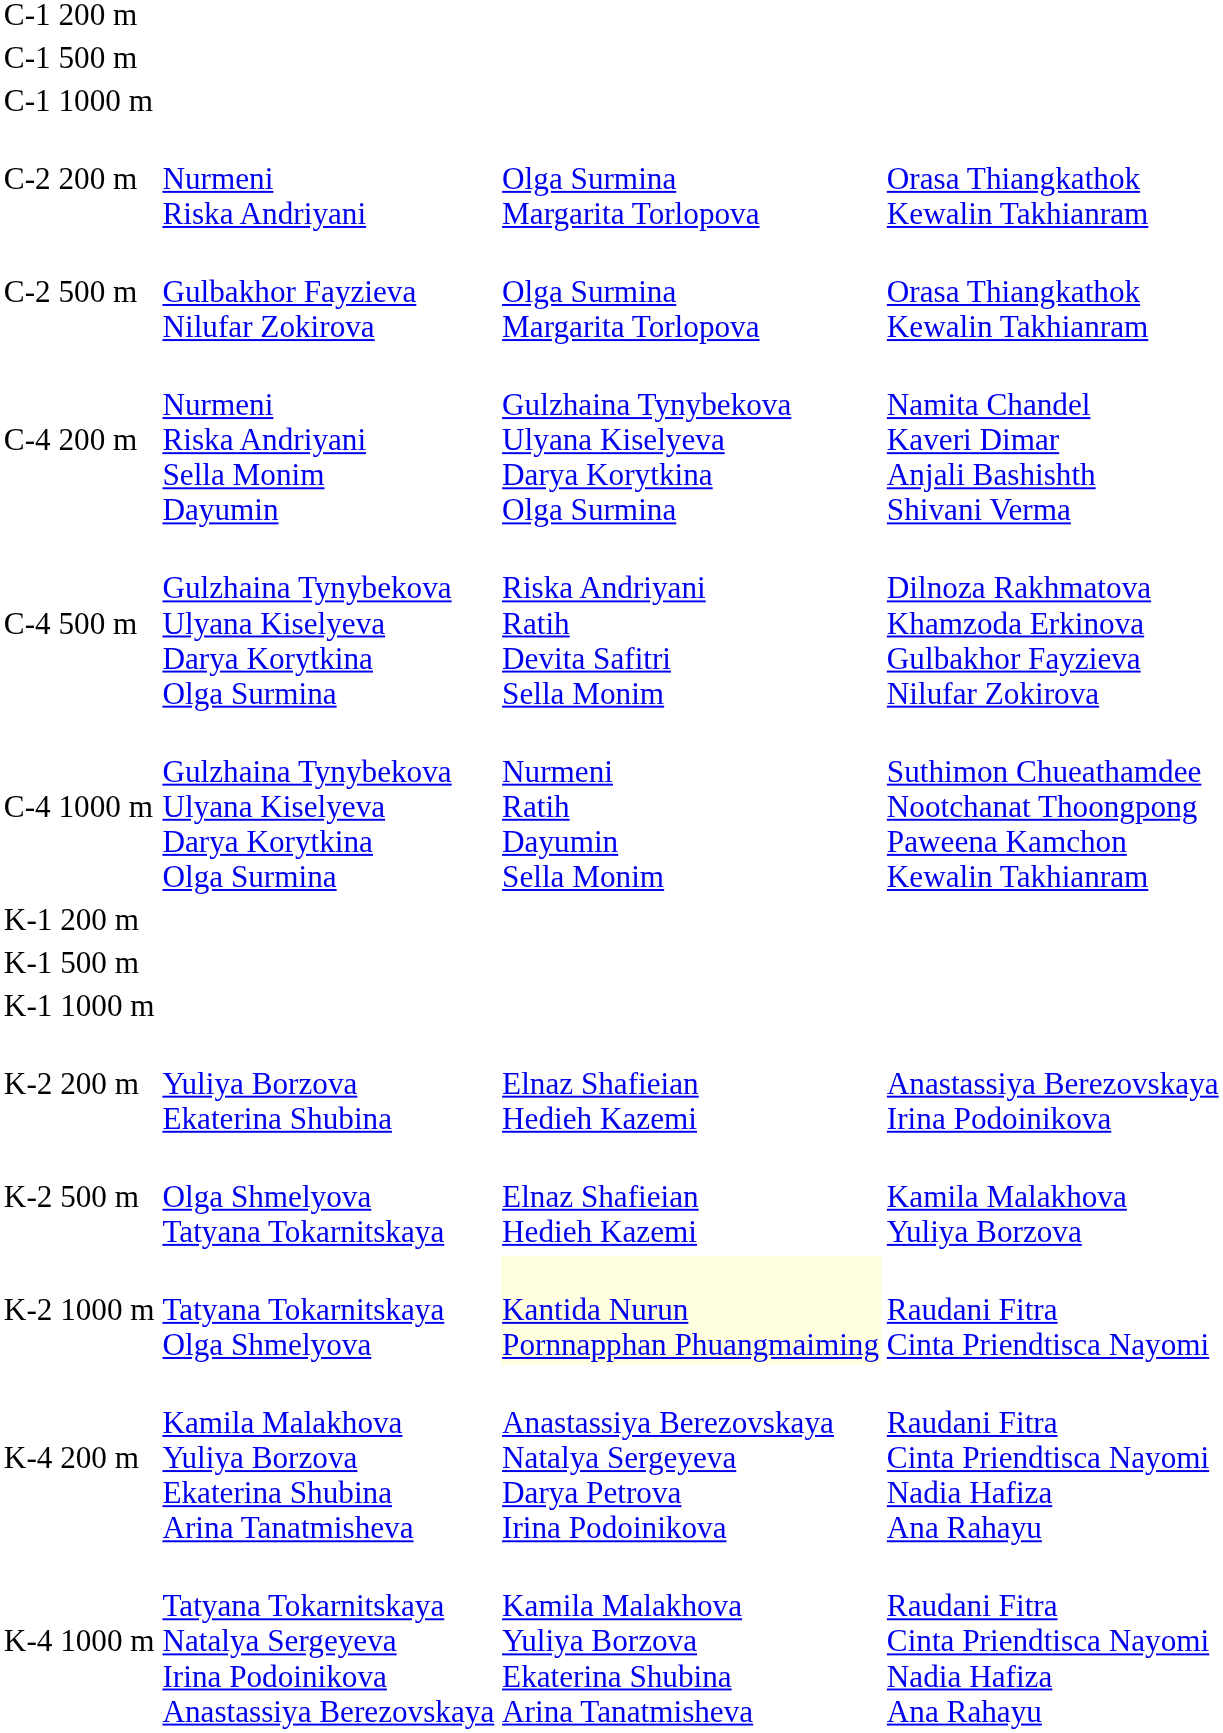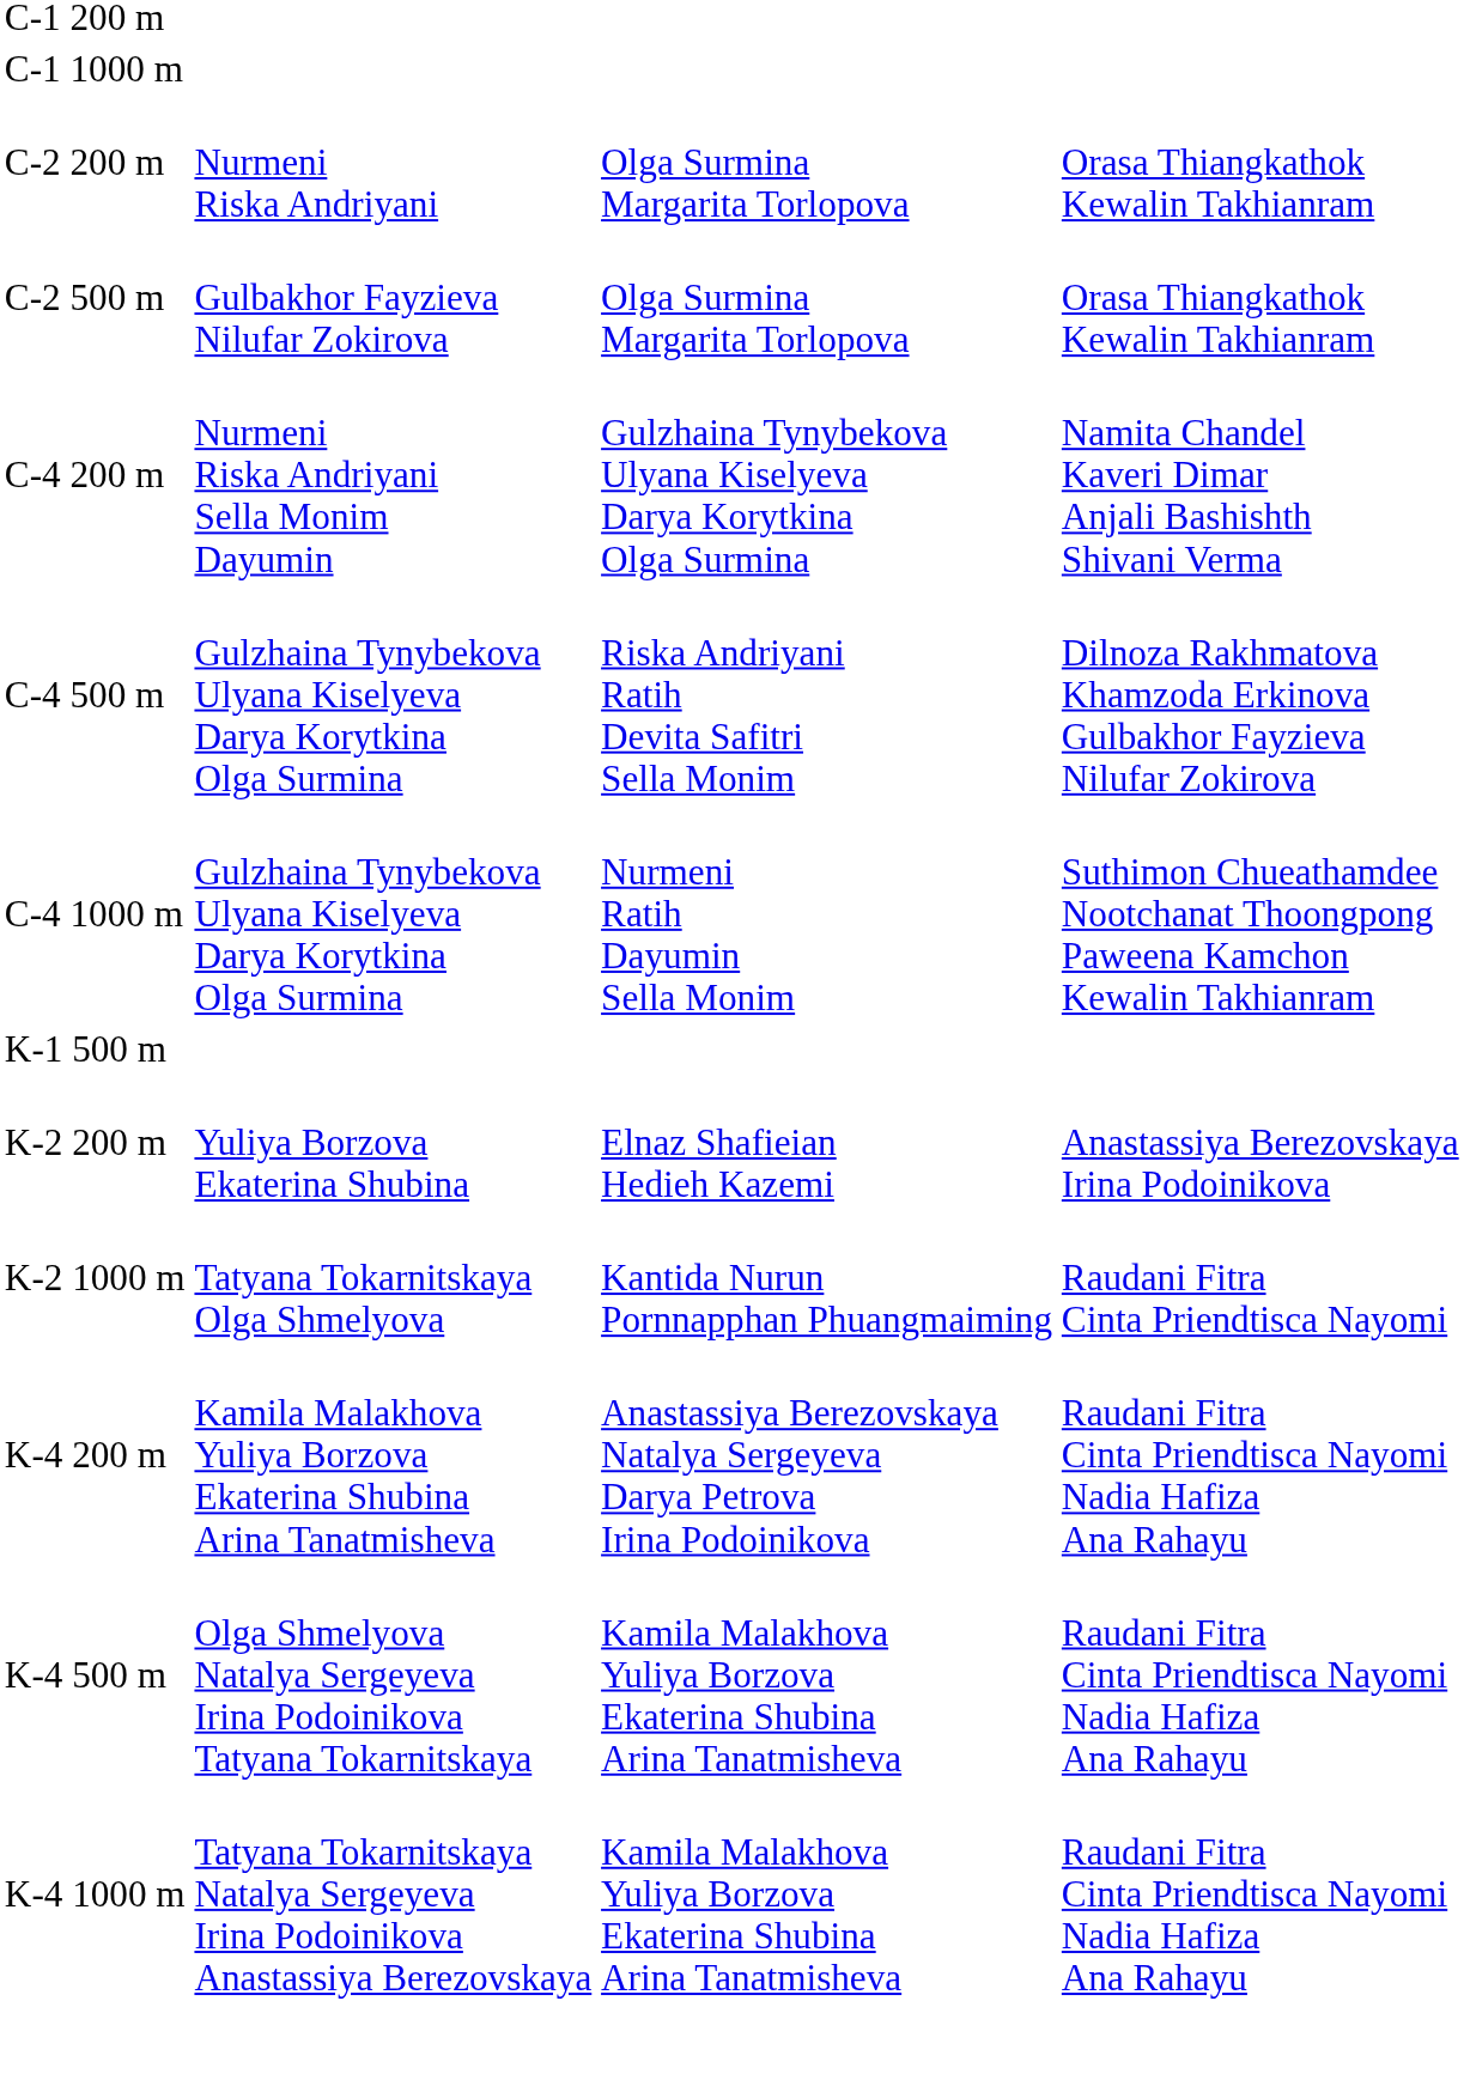- row: C-1 500 m
- row: K-1 200 m
- row: K-1 1000 m
- row: K-2 500 m | Olga Shmelyova Tatyana Tokarnitskaya | Elnaz Shafieian Hedieh Kazemi | Kamila Malakhova Yuliya Borzova
K-2 1000 m | column 3: lightyellow background -> no background
+ row: K-4 500 m | Olga Shmelyova Natalya Sergeyeva Irina Podoinikova Tatyana Tokarnitskaya | Kamila Malakhova Yuliya Borzova Ekaterina Shubina Arina Tanatmisheva | Raudani Fitra Cinta Priendtisca Nayomi Nadia Hafiza Ana Rahayu
